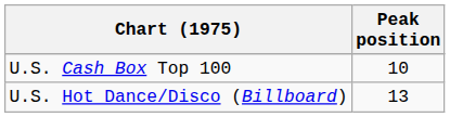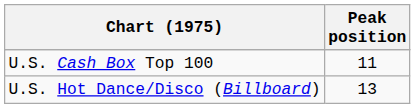U.S. Cash Box Top 100 | Peak position: 10 -> 11
